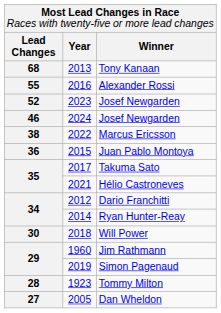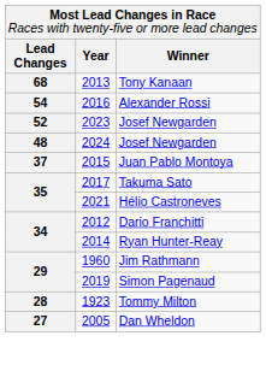Alexander Rossi | column 1: 55 -> 54
2024 / Josef Newgarden | column 1: 46 -> 48
- row: 38 | 2022 | Marcus Ericsson
Juan Pablo Montoya | column 1: 36 -> 37
- row: 30 | 2018 | Will Power
